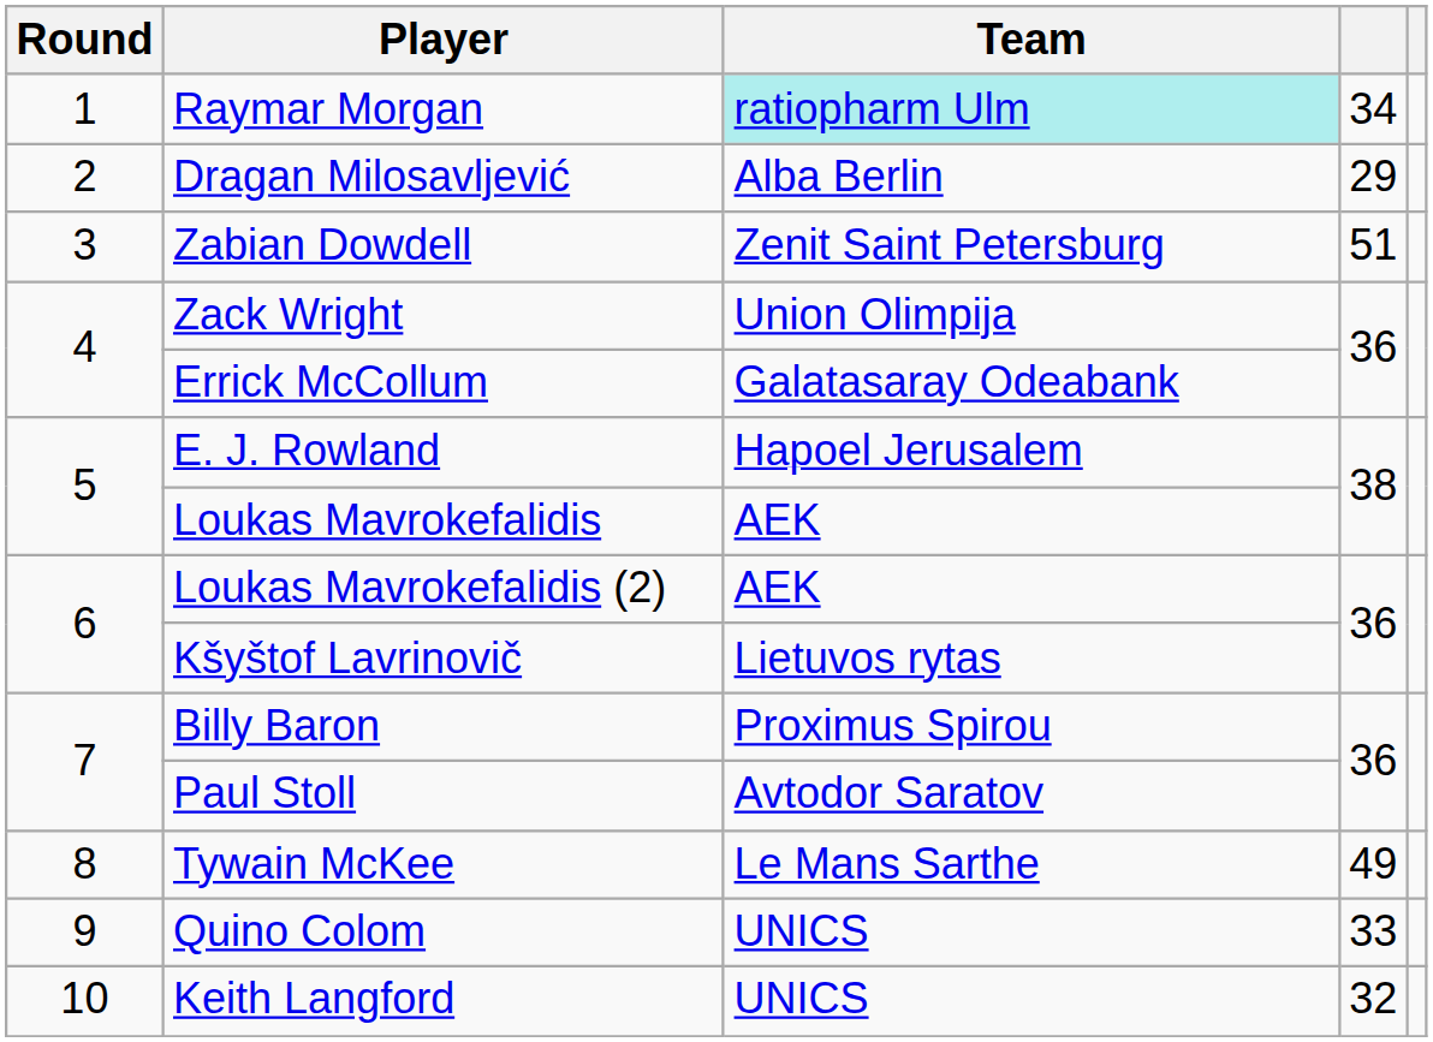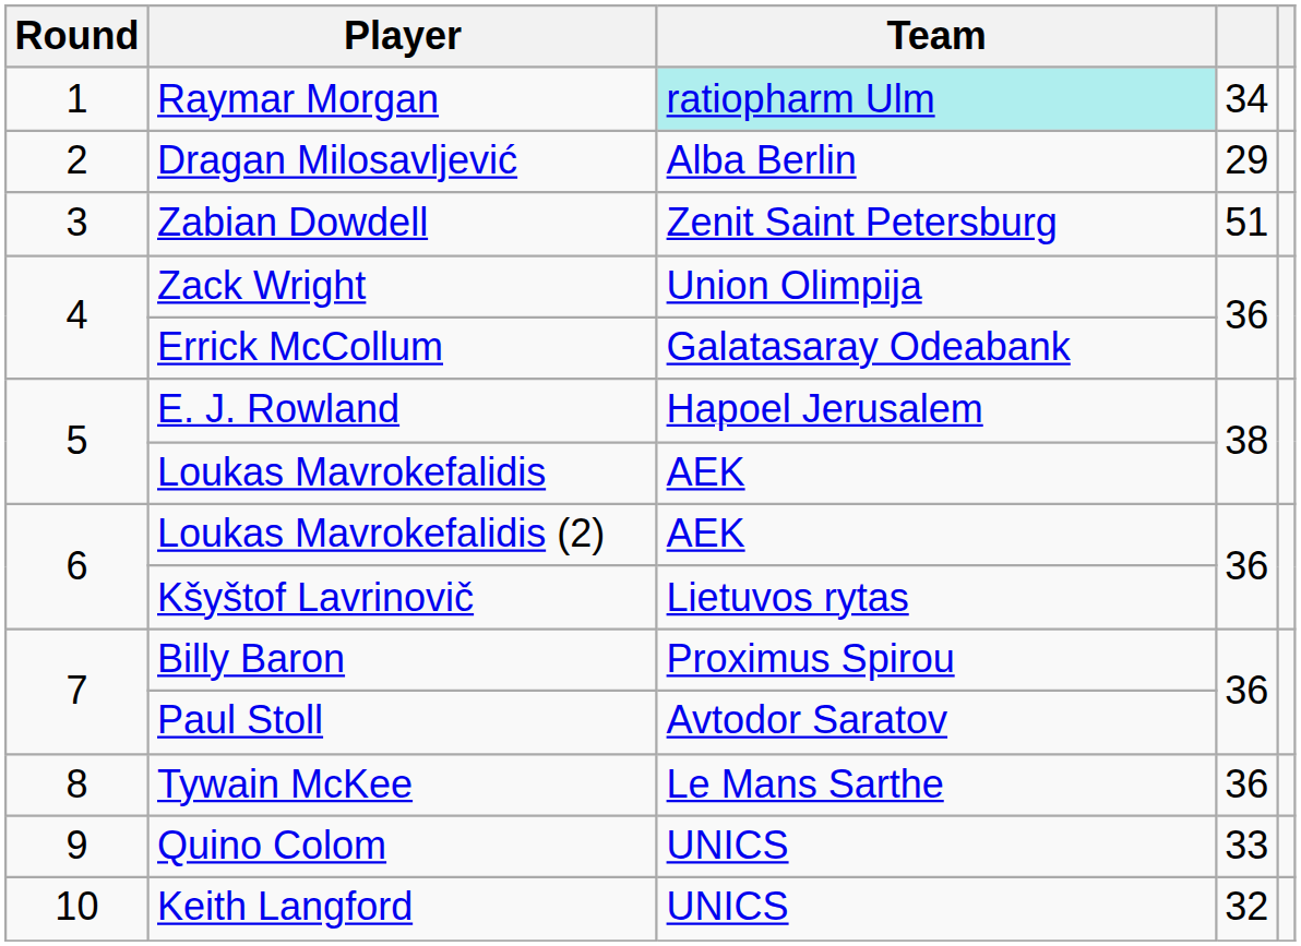Tywain McKee | column 4: 49 -> 36
